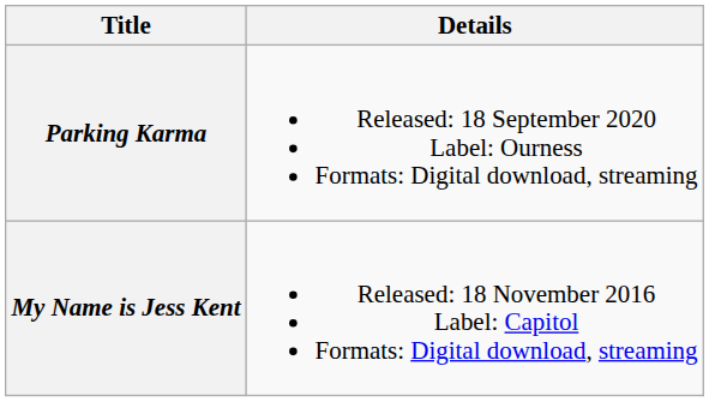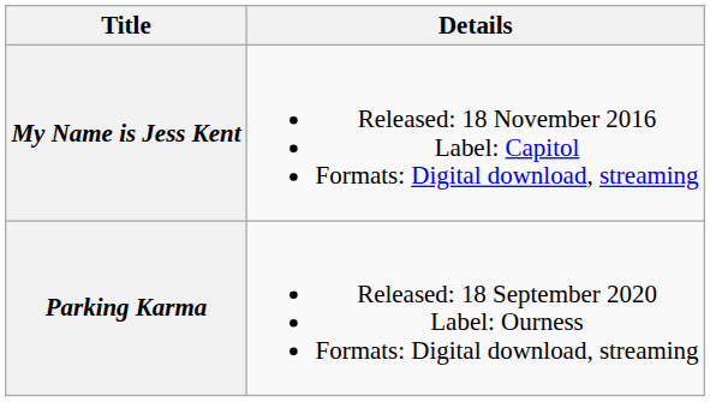rows swapped: My Name is Jess Kent <-> Parking Karma
